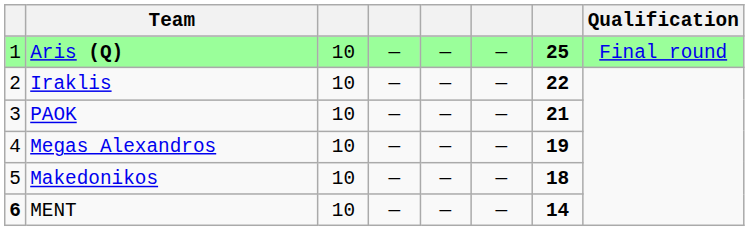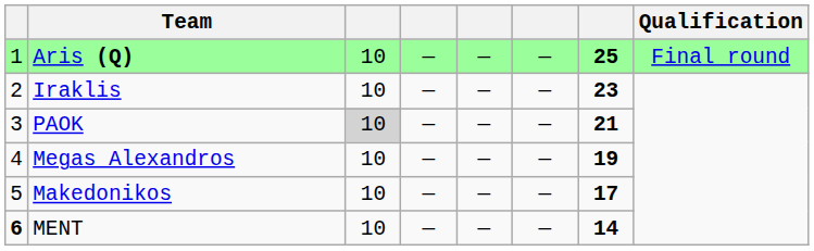Iraklis | column 7: 22 -> 23
PAOK | column 3: no background -> lightgrey background
Makedonikos | column 7: 18 -> 17
